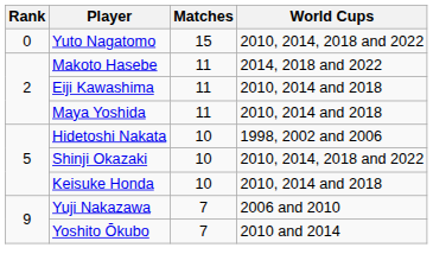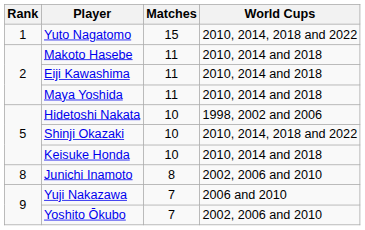Yuto Nagatomo | Rank: 0 -> 1
Makoto Hasebe | World Cups: 2014, 2018 and 2022 -> 2010, 2014 and 2018
+ row: 8 | Junichi Inamoto | 8 | 2002, 2006 and 2010
Yoshito Ōkubo | World Cups: 2010 and 2014 -> 2002, 2006 and 2010
